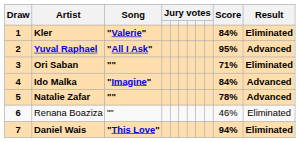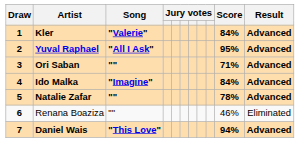Kler | Result: Eliminated -> Advanced
Ori Saban | Result: Eliminated -> Advanced
Daniel Wais | Result: Eliminated -> Advanced
